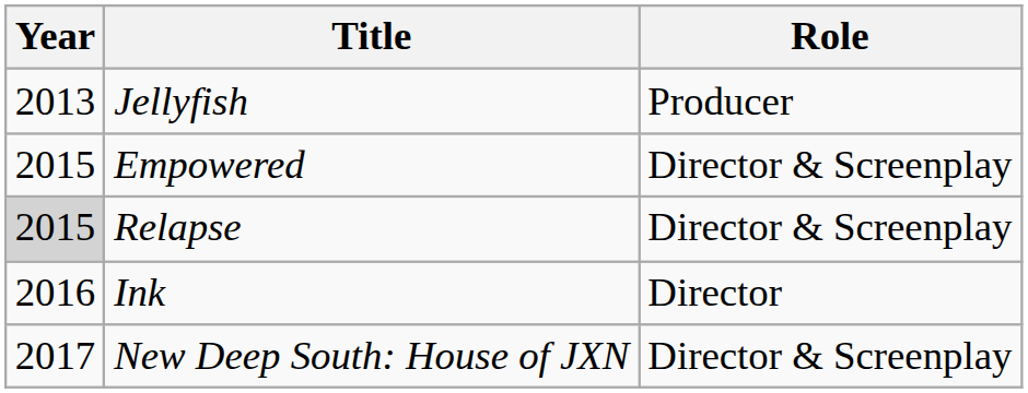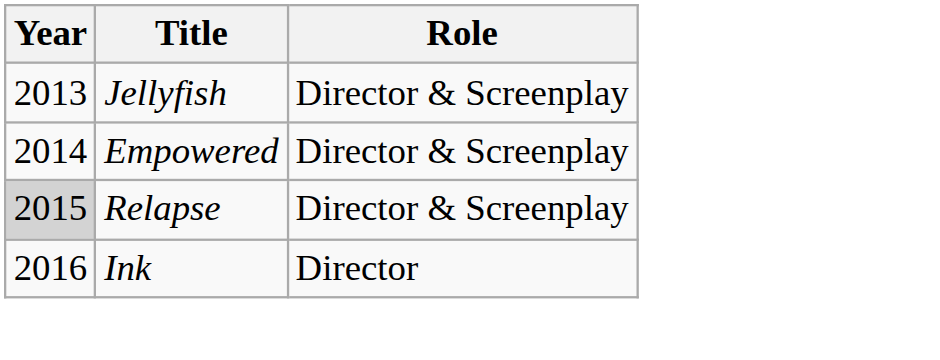Jellyfish | Role: Producer -> Director & Screenplay
Empowered | Year: 2015 -> 2014
- row: 2017 | New Deep South: House of JXN | Director & Screenplay
